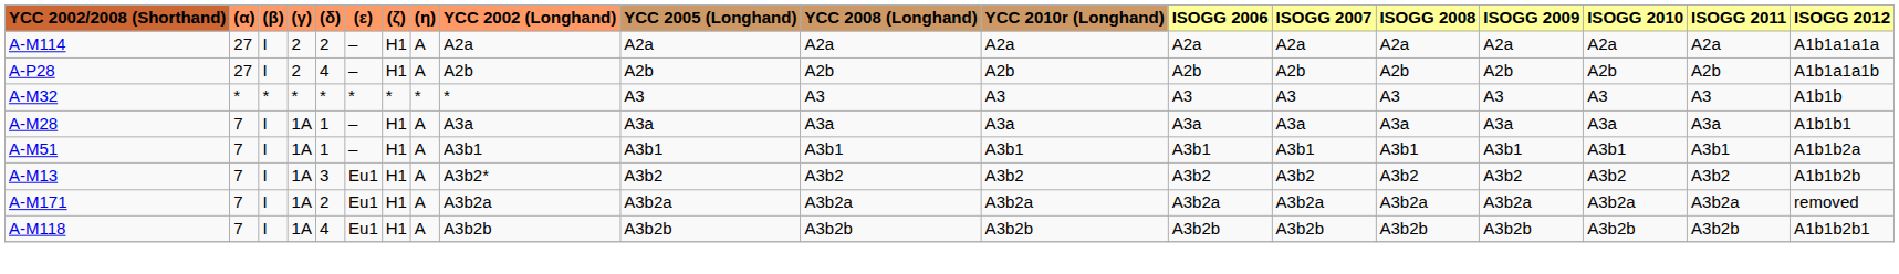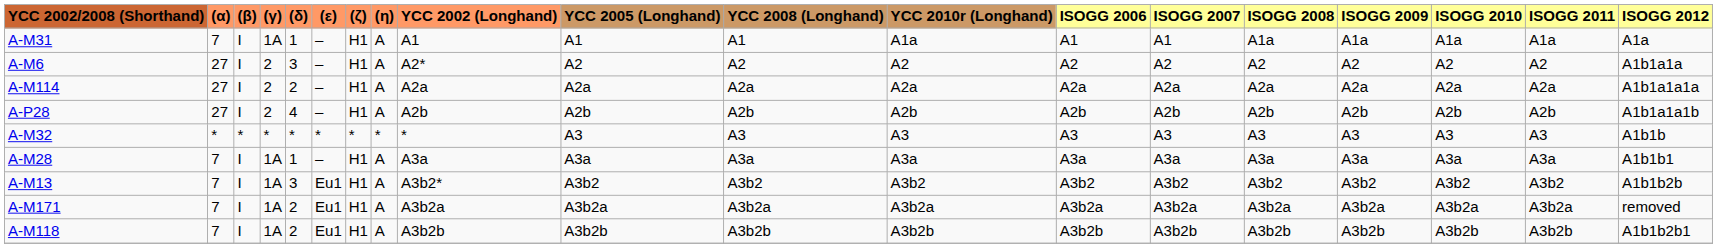+ row: A-M31 | 7 | I | 1A | 1 | – | H1 | A | A1 | A1 | A1 | A1a | A1 | A1 | A1a | A1a | A1a | A1a | A1a
+ row: A-M6 | 27 | I | 2 | 3 | – | H1 | A | A2* | A2 | A2 | A2 | A2 | A2 | A2 | A2 | A2 | A2 | A1b1a1a
- row: A-M51 | 7 | I | 1A | 1 | – | H1 | A | A3b1 | A3b1 | A3b1 | A3b1 | A3b1 | A3b1 | A3b1 | A3b1 | A3b1 | A3b1 | A1b1b2a
A-M118 | (δ): 4 -> 2
